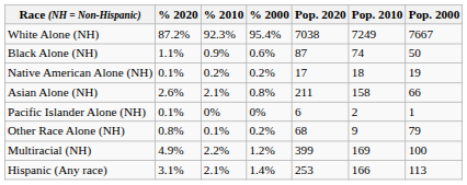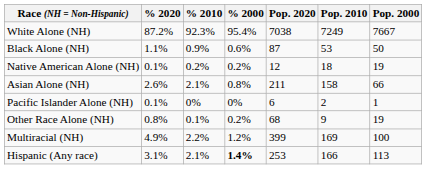Black Alone (NH) | Pop. 2010: 74 -> 53
Native American Alone (NH) | Pop. 2020: 17 -> 12
Other Race Alone (NH) | Pop. 2000: 79 -> 19
Hispanic (Any race) | % 2000: normal -> bold
